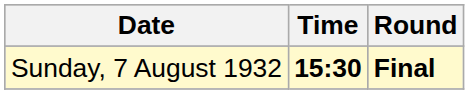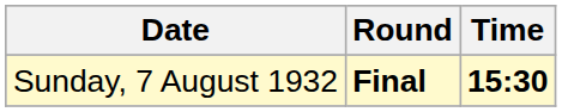columns swapped: Time <-> Round
